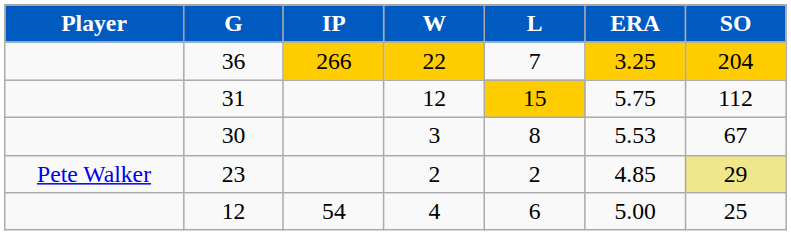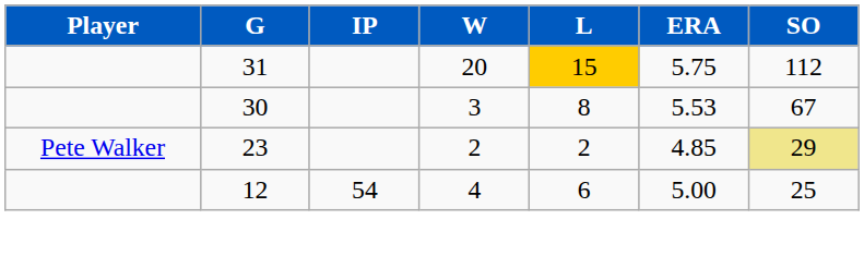- row: 36 | 266 | 22 | 7 | 3.25 | 204
31 | W: 12 -> 20
